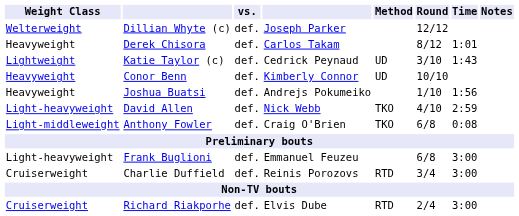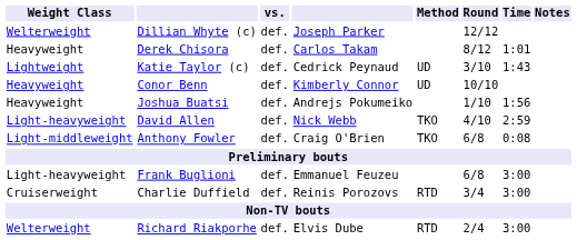Richard Riakporhe | Weight Class: Cruiserweight -> Welterweight
